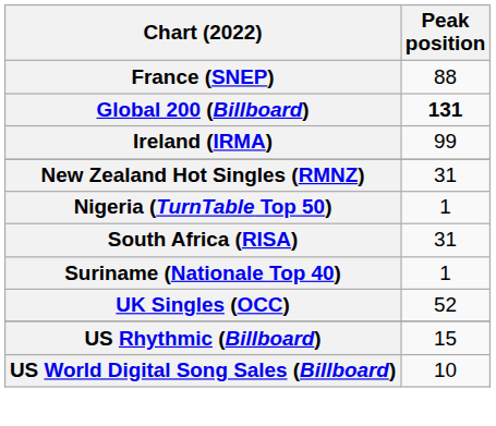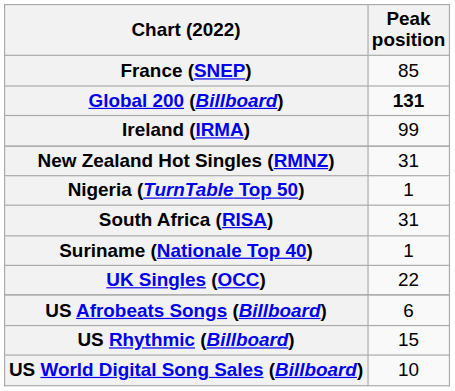France (SNEP) | Peak position: 88 -> 85
UK Singles (OCC) | Peak position: 52 -> 22
+ row: US Afrobeats Songs (Billboard) | 6
